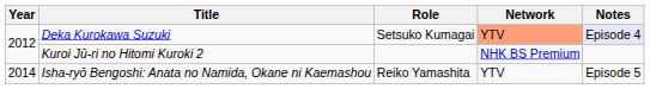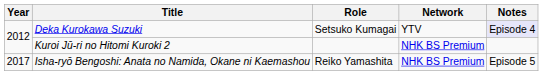Deka Kurokawa Suzuki | Network: lightsalmon background -> no background
Isha-ryō Bengoshi: Anata no Namida, Okane ni Kaemashou | Year: 2014 -> 2017
Isha-ryō Bengoshi: Anata no Namida, Okane ni Kaemashou | Network: YTV -> NHK BS Premium
